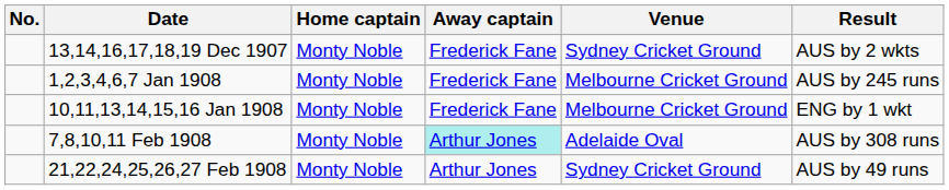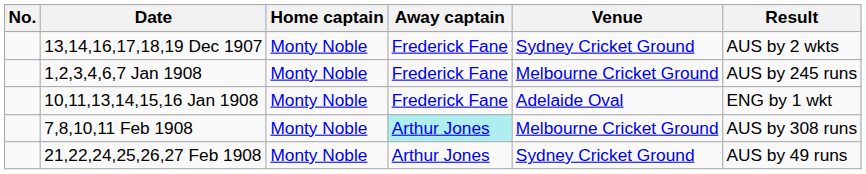10,11,13,14,15,16 Jan 1908 | Venue: Melbourne Cricket Ground -> Adelaide Oval
7,8,10,11 Feb 1908 | Venue: Adelaide Oval -> Melbourne Cricket Ground
